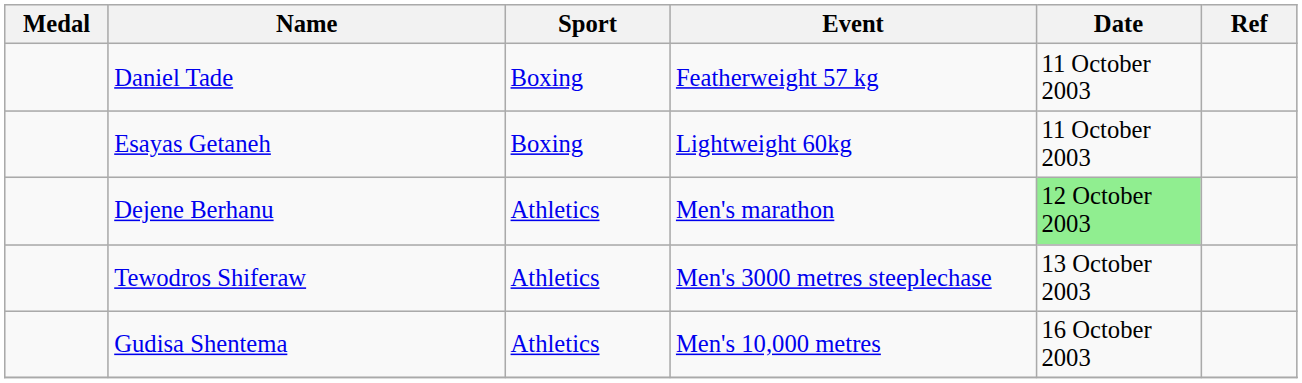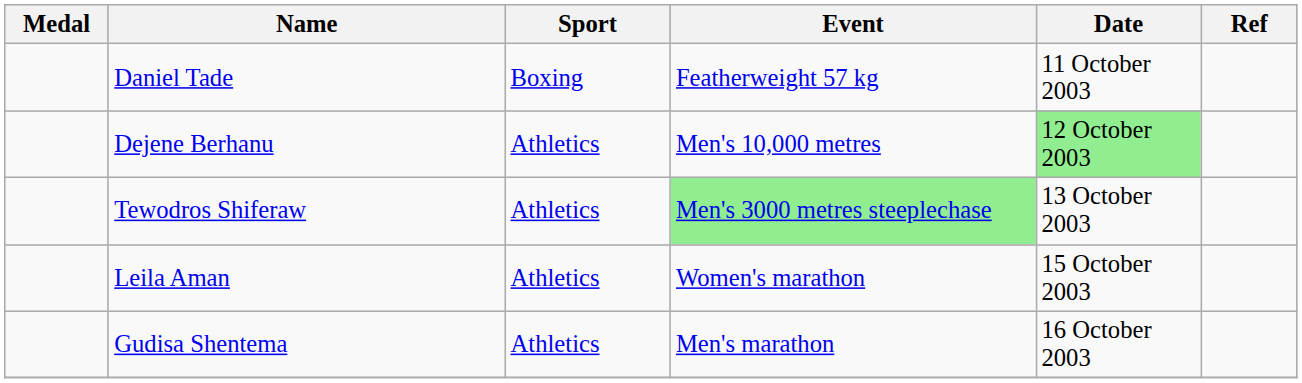- row: Esayas Getaneh | Boxing | Lightweight 60kg | 11 October 2003
Dejene Berhanu | Event: Men's marathon -> Men's 10,000 metres
Tewodros Shiferaw | Event: no background -> lightgreen background
+ row: Leila Aman | Athletics | Women's marathon | 15 October 2003
Gudisa Shentema | Event: Men's 10,000 metres -> Men's marathon
